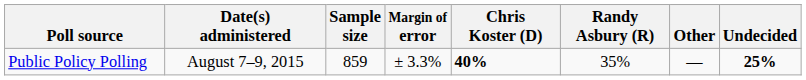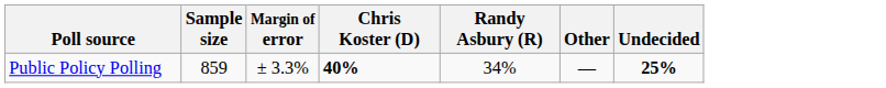- column: Date(s) administered | August 7–9, 2015
Public Policy Polling | Randy Asbury (R): 35% -> 34%
